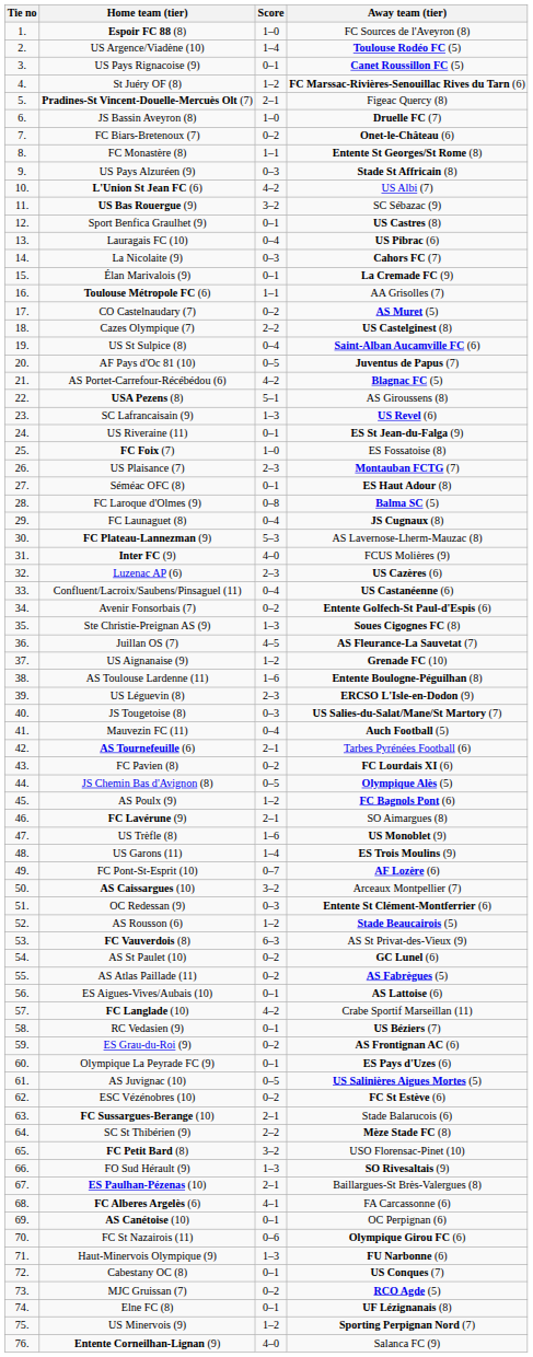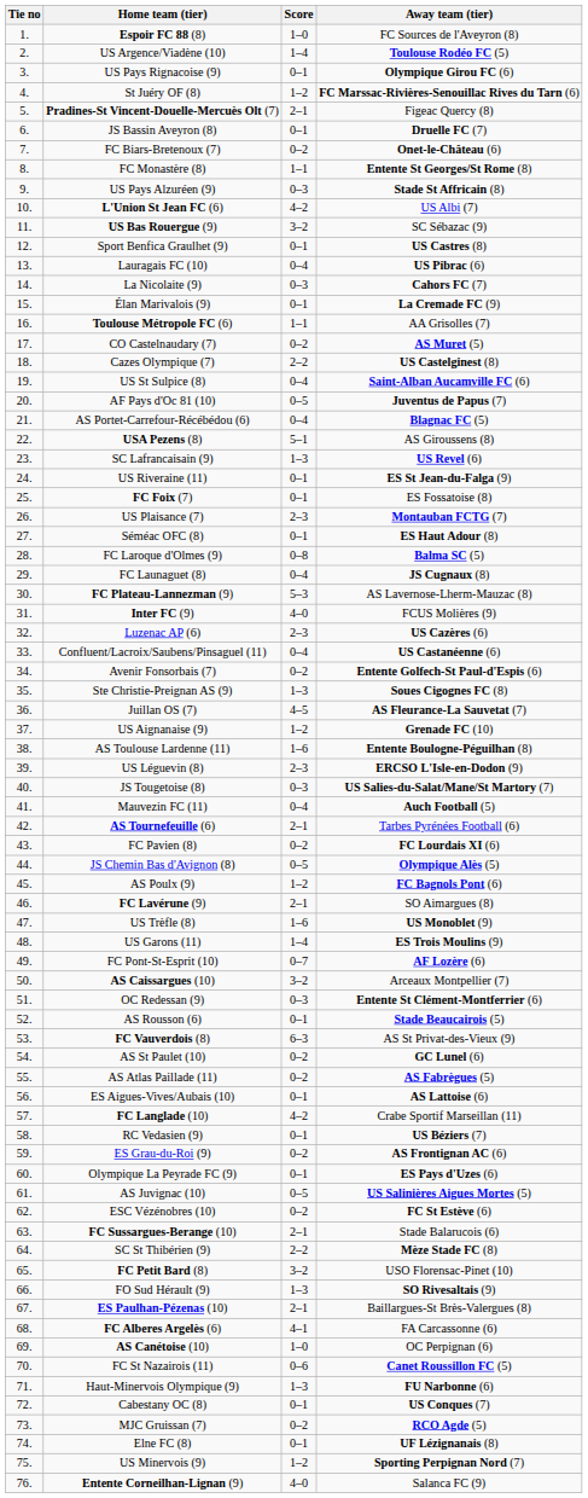US Pays Rignacoise (9) | Away team (tier): Canet Roussillon FC (5) -> Olympique Girou FC (6)
JS Bassin Aveyron (8) | Score: 1–0 -> 0–1
AS Portet-Carrefour-Récébédou (6) | Score: 4–2 -> 0–4
FC Foix (7) | Score: 1–0 -> 0–1
AS Rousson (6) | Score: 1–2 -> 0–1
AS Canétoise (10) | Score: 0–1 -> 1–0
FC St Nazairois (11) | Away team (tier): Olympique Girou FC (6) -> Canet Roussillon FC (5)
